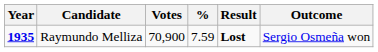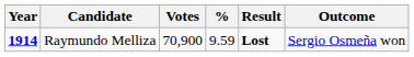Raymundo Melliza | Year: 1935 -> 1914
Raymundo Melliza | %: 7.59 -> 9.59
